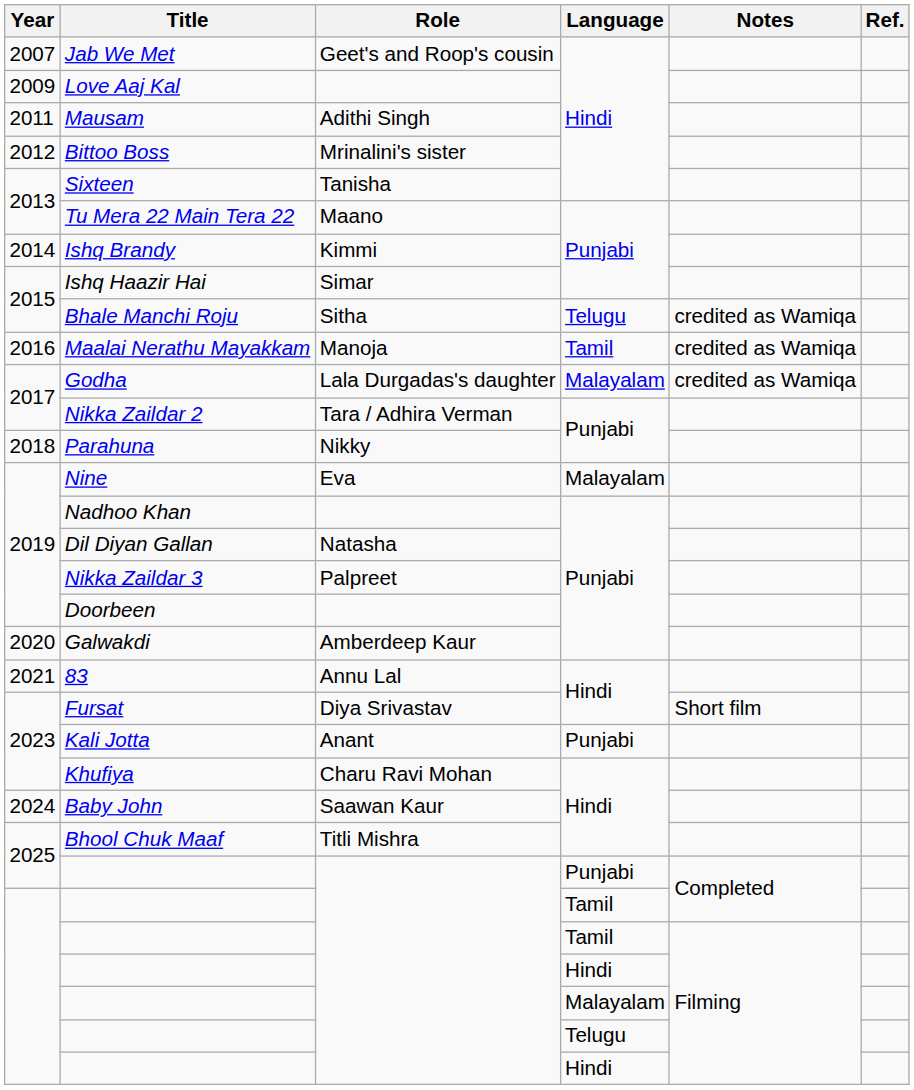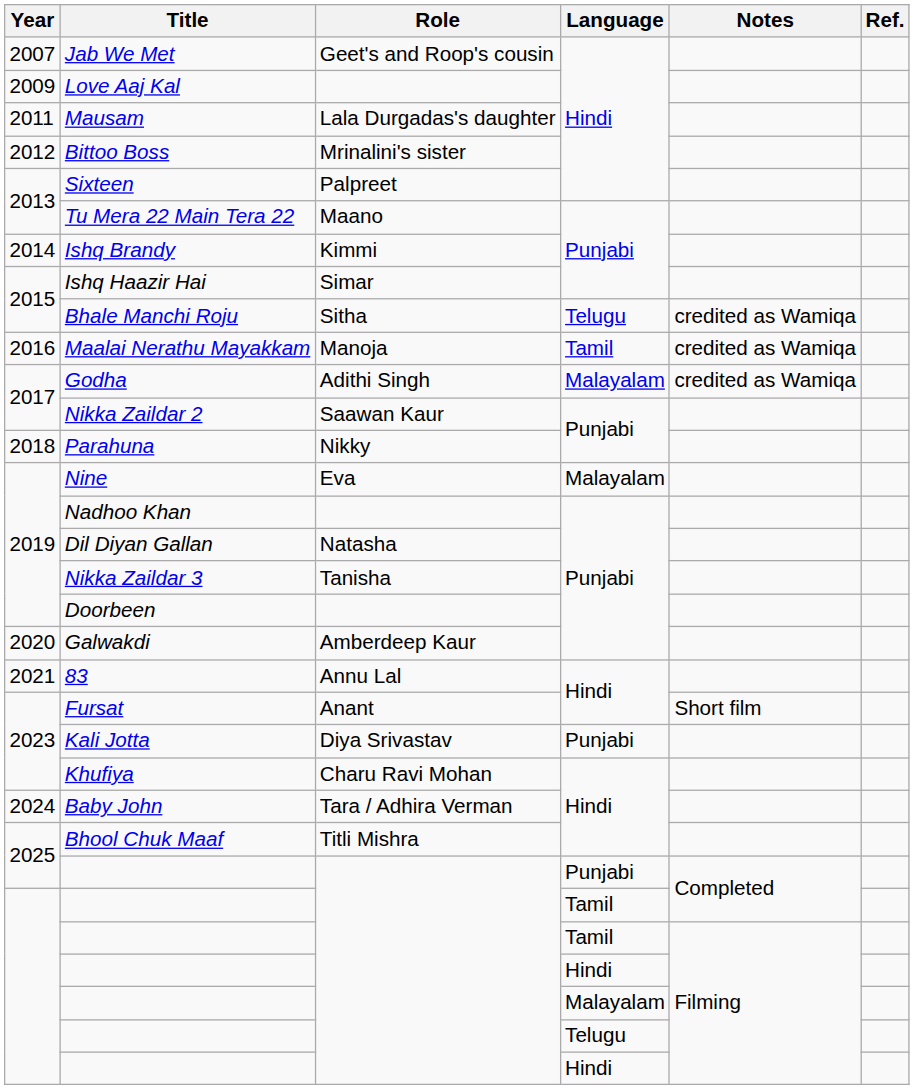Mausam | Role: Adithi Singh -> Lala Durgadas's daughter
Sixteen | Role: Tanisha -> Palpreet
Godha | Role: Lala Durgadas's daughter -> Adithi Singh
Nikka Zaildar 2 | Role: Tara / Adhira Verman -> Saawan Kaur
Nikka Zaildar 3 | Role: Palpreet -> Tanisha
Fursat | Role: Diya Srivastav -> Anant
Kali Jotta | Role: Anant -> Diya Srivastav
Baby John | Role: Saawan Kaur -> Tara / Adhira Verman
